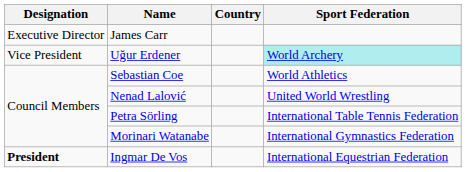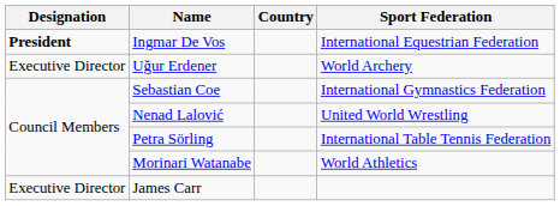rows swapped: Ingmar De Vos <-> James Carr
Uğur Erdener | Designation: Vice President -> Executive Director
Uğur Erdener | Sport Federation: paleturquoise background -> no background
Sebastian Coe | Sport Federation: World Athletics -> International Gymnastics Federation
Morinari Watanabe | Sport Federation: International Gymnastics Federation -> World Athletics
